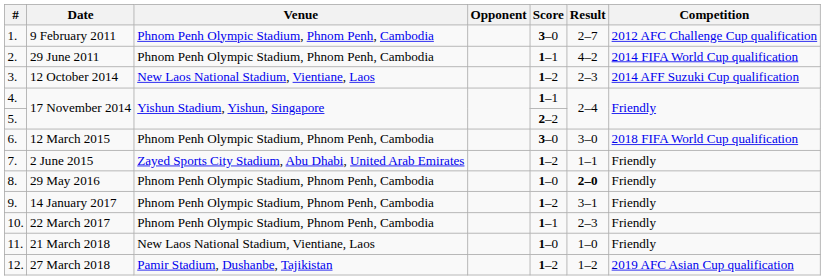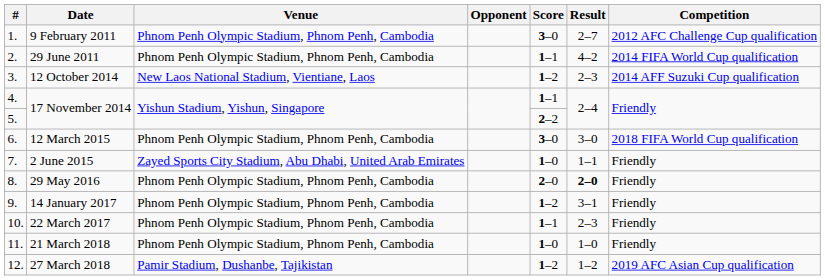2 June 2015 | Score: 1–2 -> 1–0
29 May 2016 | Score: 1–0 -> 2–0
21 March 2018 | Venue: New Laos National Stadium, Vientiane, Laos -> Phnom Penh Olympic Stadium, Phnom Penh, Cambodia
